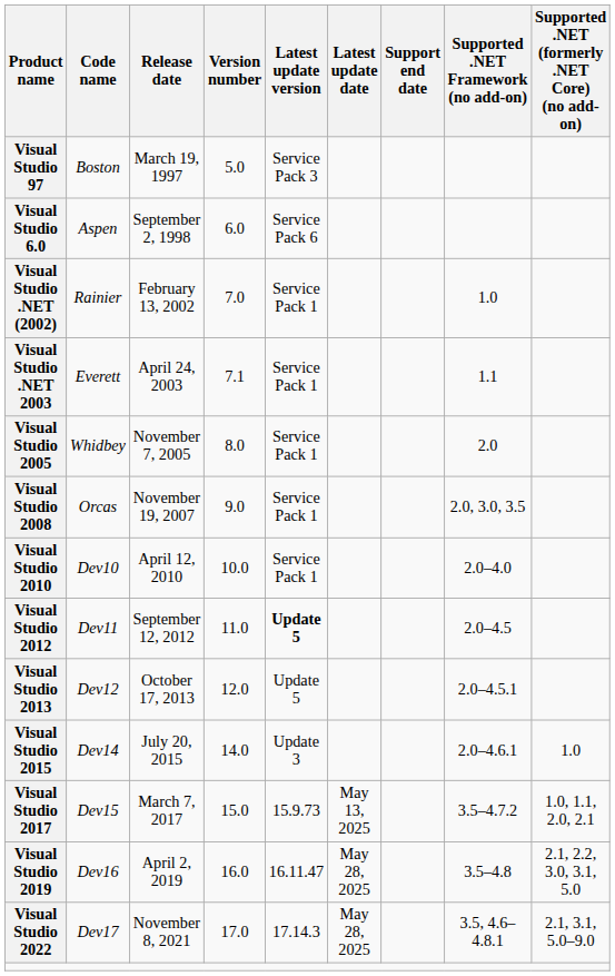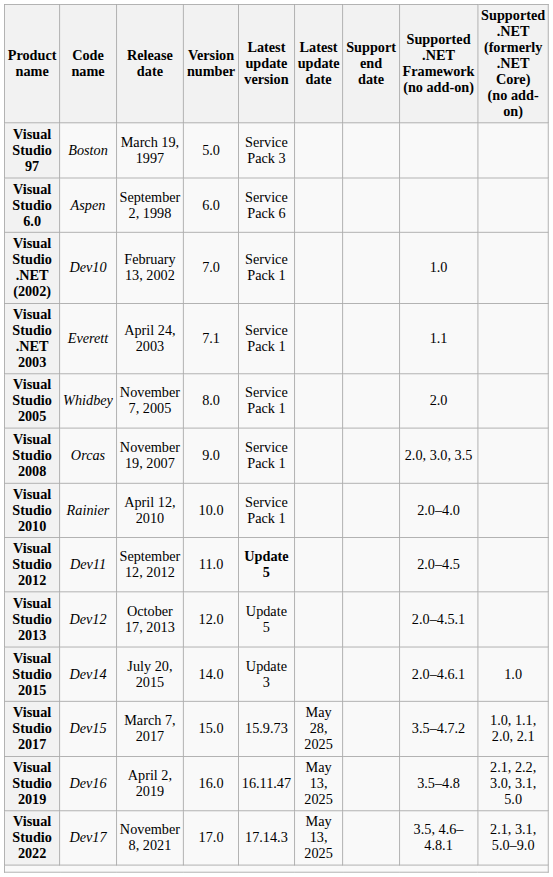Visual Studio .NET (2002) | Code name: Rainier -> Dev10
Visual Studio 2010 | Code name: Dev10 -> Rainier
Visual Studio 2017 | Latest update date: May 13, 2025 -> May 28, 2025
Visual Studio 2019 | Latest update date: May 28, 2025 -> May 13, 2025
Visual Studio 2022 | Latest update date: May 28, 2025 -> May 13, 2025
